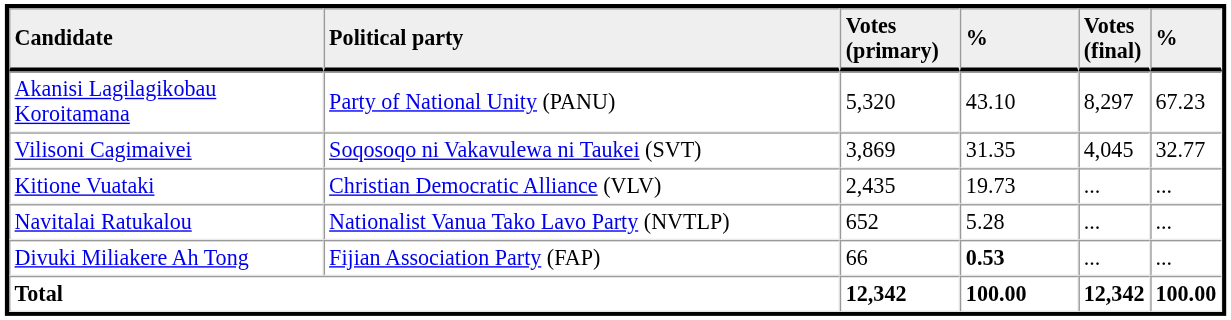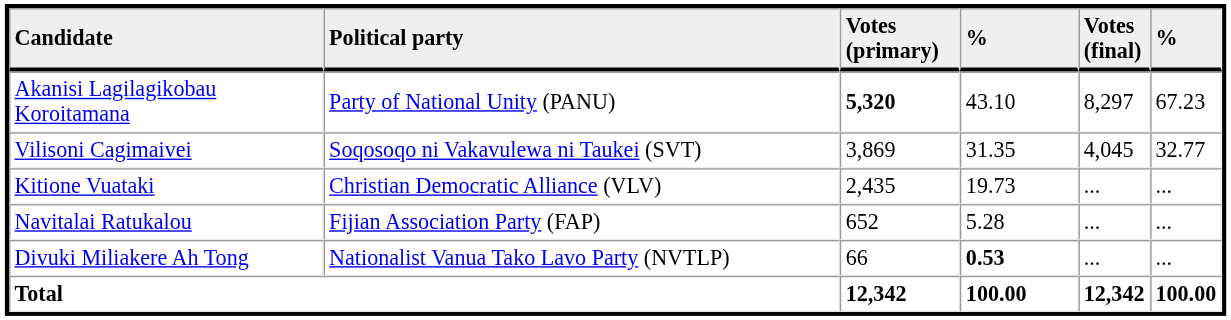Akanisi Lagilagikobau Koroitamana | Votes (primary): normal -> bold
Navitalai Ratukalou | Political party: Nationalist Vanua Tako Lavo Party (NVTLP) -> Fijian Association Party (FAP)
Divuki Miliakere Ah Tong | Political party: Fijian Association Party (FAP) -> Nationalist Vanua Tako Lavo Party (NVTLP)
